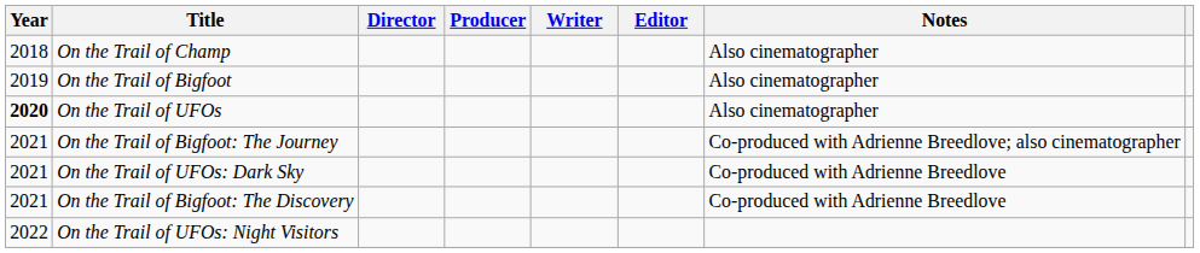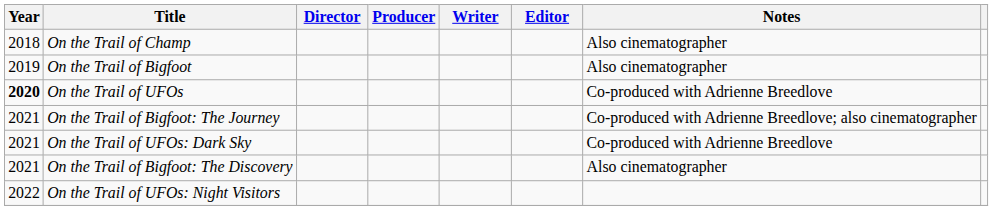On the Trail of UFOs | Notes: Also cinematographer -> Co-produced with Adrienne Breedlove
On the Trail of Bigfoot: The Discovery | Notes: Co-produced with Adrienne Breedlove -> Also cinematographer
